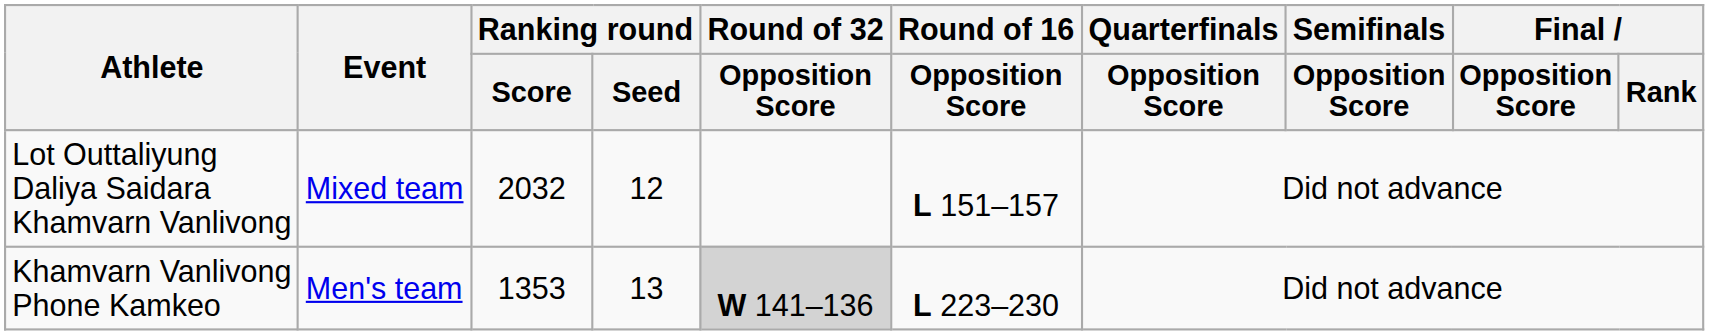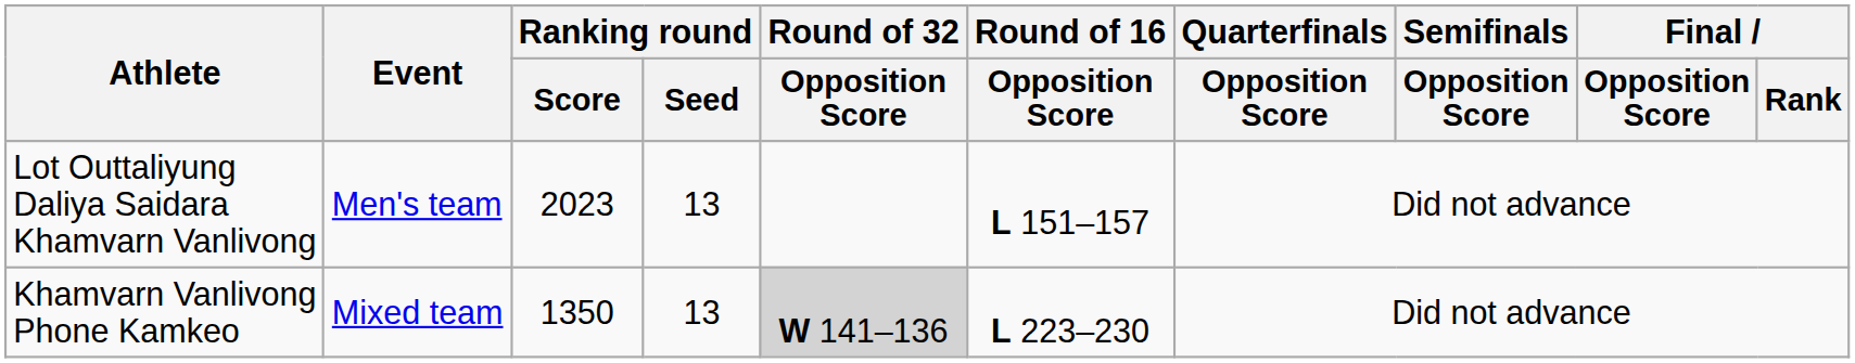Lot Outtaliyung Daliya Saidara Khamvarn Vanlivong | Event: Mixed team -> Men's team
Lot Outtaliyung Daliya Saidara Khamvarn Vanlivong | Ranking round / Score: 2032 -> 2023
Lot Outtaliyung Daliya Saidara Khamvarn Vanlivong | Ranking round / Seed: 12 -> 13
Khamvarn Vanlivong Phone Kamkeo | Event: Men's team -> Mixed team
Khamvarn Vanlivong Phone Kamkeo | Ranking round / Score: 1353 -> 1350
